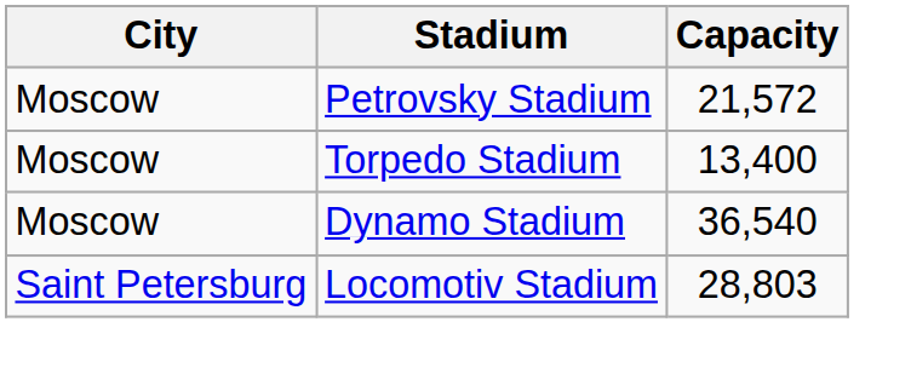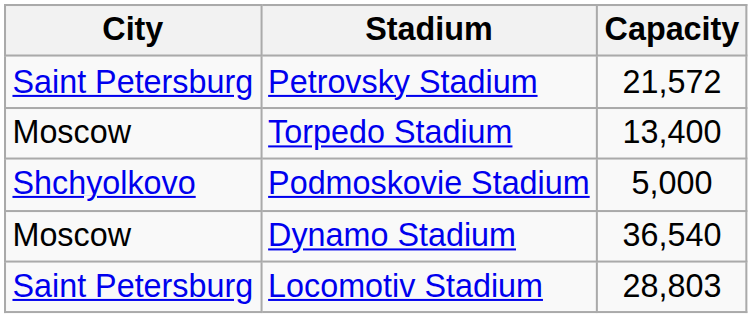Petrovsky Stadium | City: Moscow -> Saint Petersburg
+ row: Shchyolkovo | Podmoskovie Stadium | 5,000
